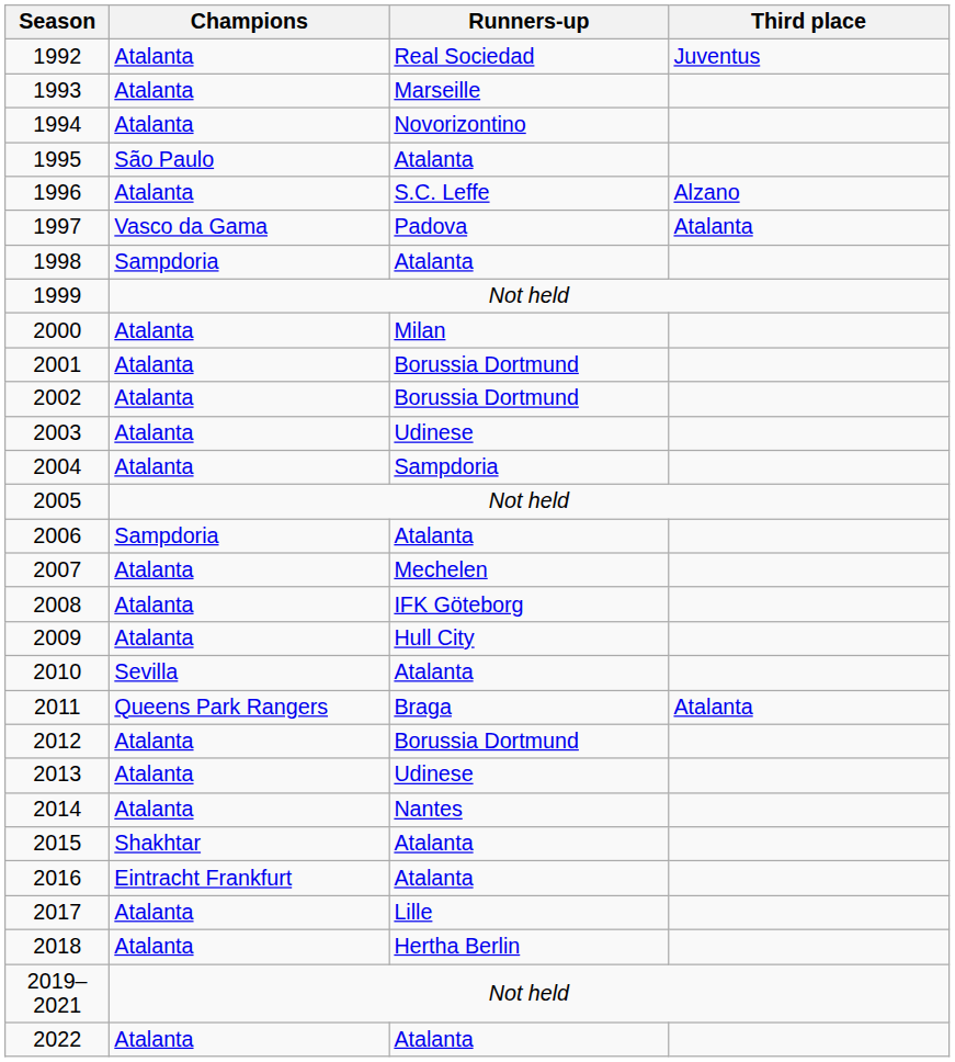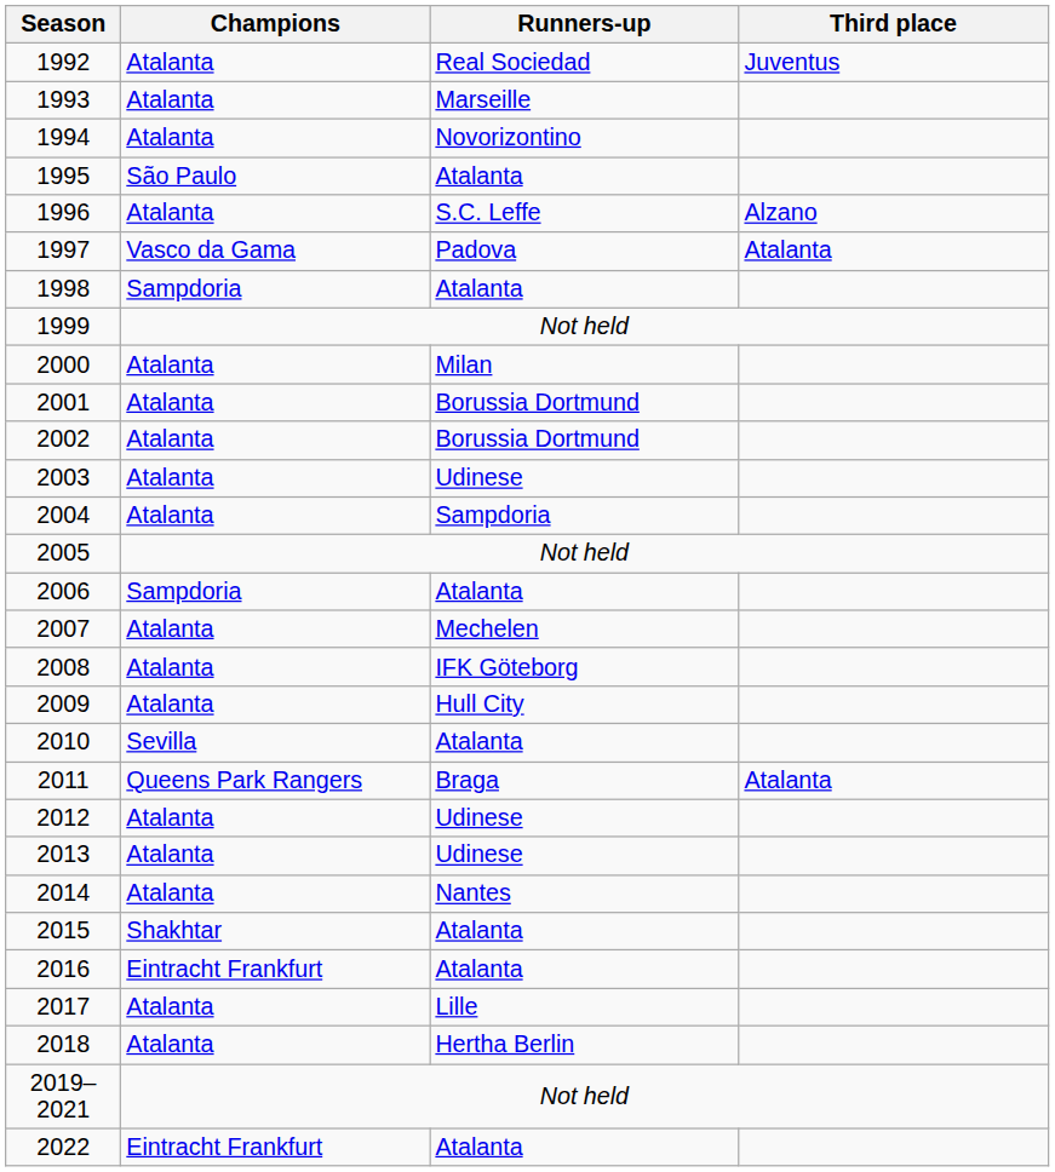2012 | Runners-up: Borussia Dortmund -> Udinese
2022 | Champions: Atalanta -> Eintracht Frankfurt
